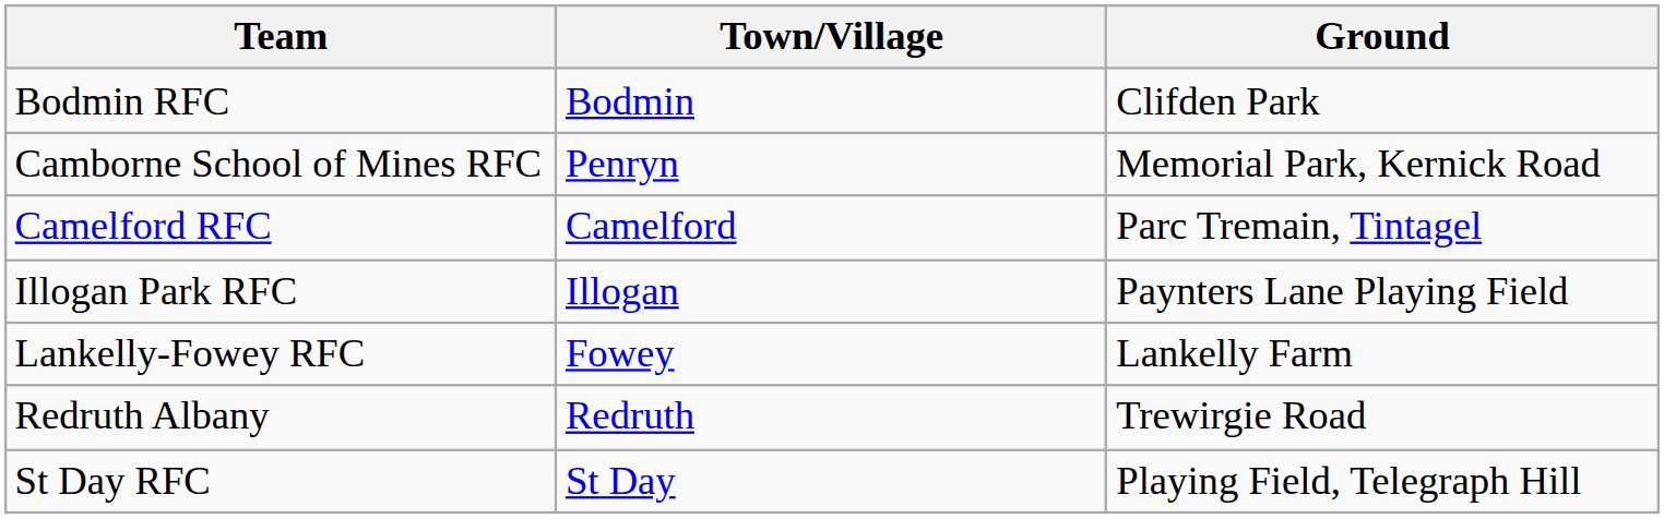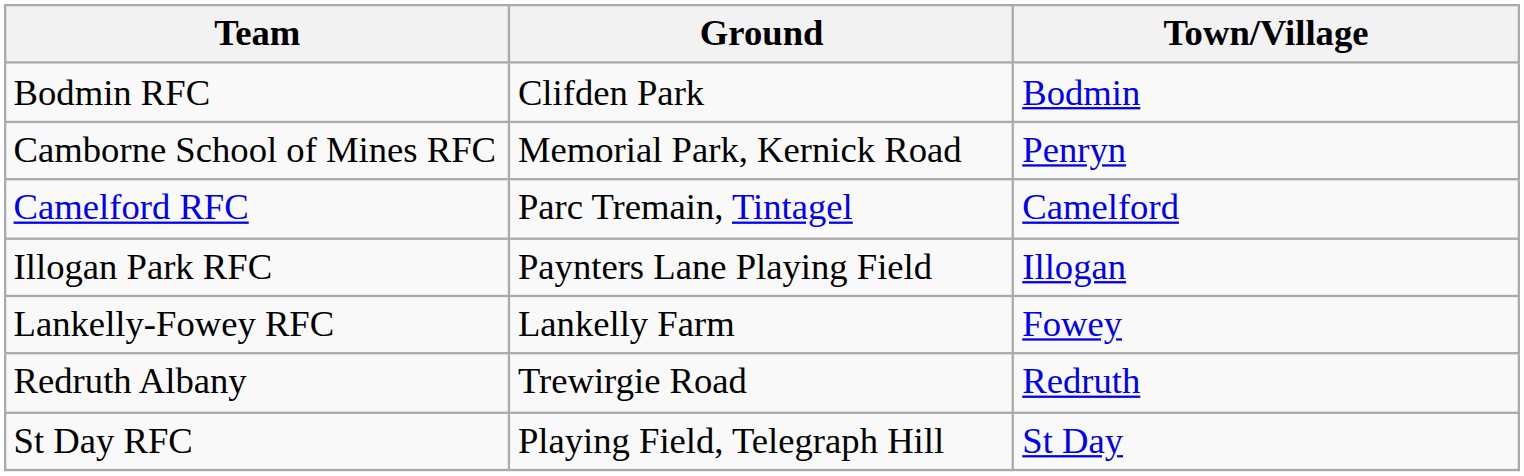columns swapped: Ground <-> Town/Village
